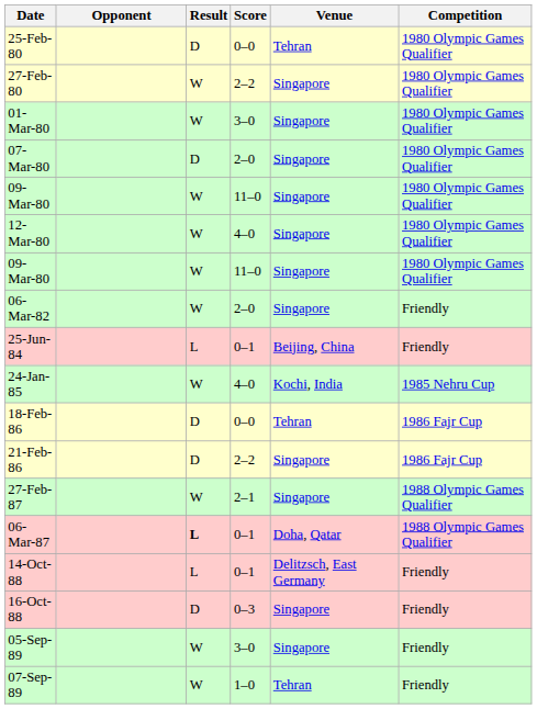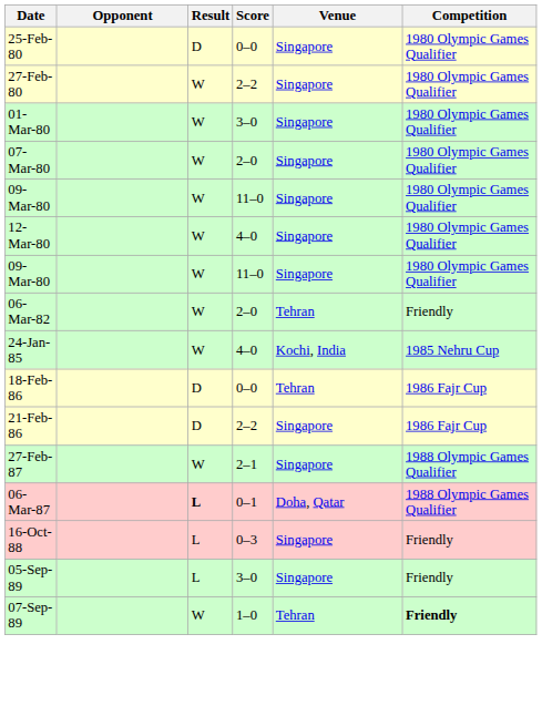25-Feb-80 | Venue: Tehran -> Singapore
07-Mar-80 | Result: D -> W
06-Mar-82 | Venue: Singapore -> Tehran
- row: 25-Jun-84 | L | 0–1 | Beijing, China | Friendly
- row: 14-Oct-88 | L | 0–1 | Delitzsch, East Germany | Friendly
16-Oct-88 | Result: D -> L
05-Sep-89 | Result: W -> L
07-Sep-89 | Competition: normal -> bold
